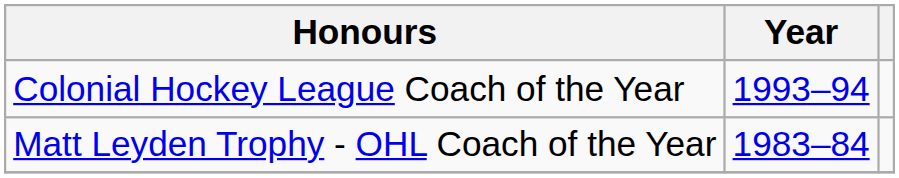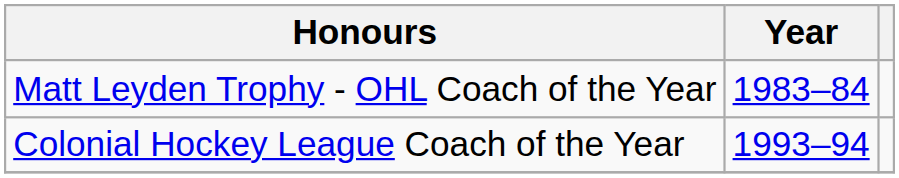rows swapped: Matt Leyden Trophy - OHL Coach of the Year <-> Colonial Hockey League Coach of the Year
